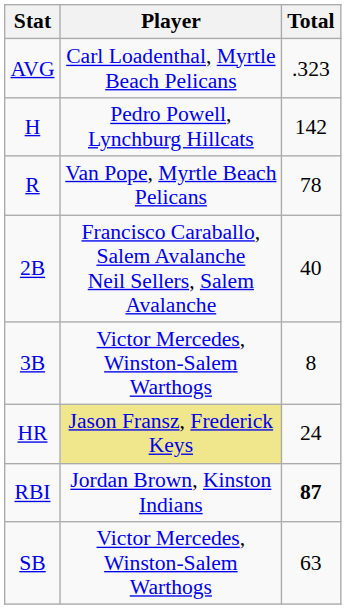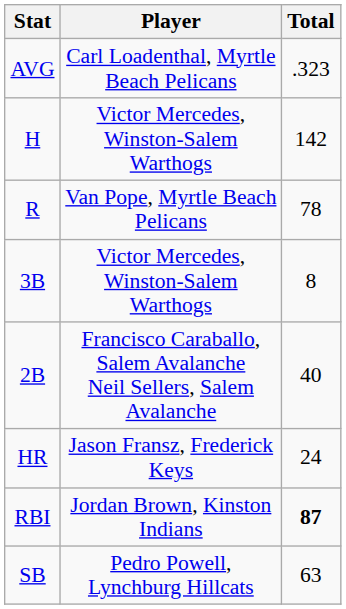H | Player: Pedro Powell, Lynchburg Hillcats -> Victor Mercedes, Winston-Salem Warthogs
rows swapped: 2B <-> 3B
HR | Player: khaki background -> no background
SB | Player: Victor Mercedes, Winston-Salem Warthogs -> Pedro Powell, Lynchburg Hillcats
